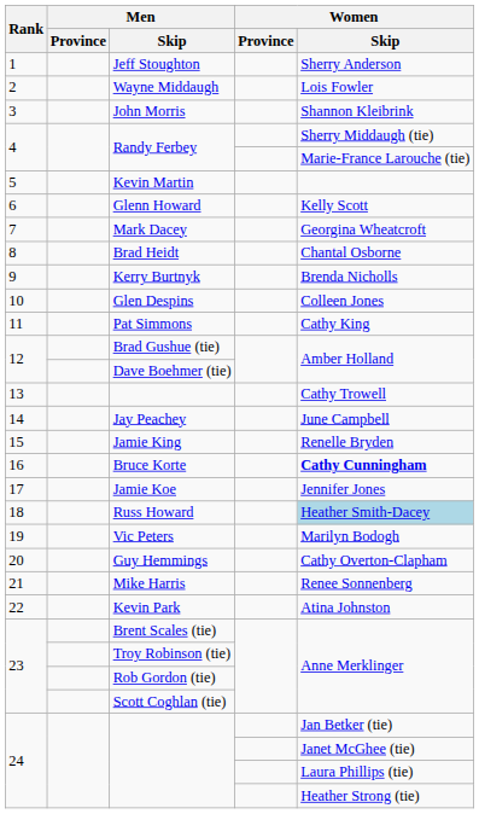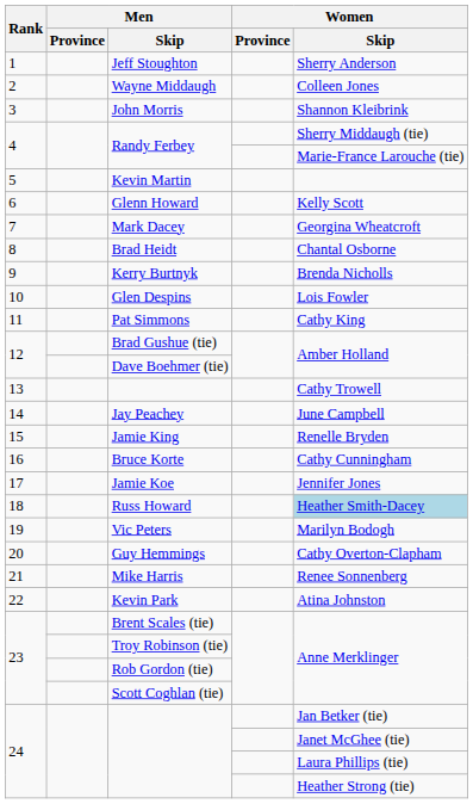Wayne Middaugh | Women / Skip: Lois Fowler -> Colleen Jones
Glen Despins | Women / Skip: Colleen Jones -> Lois Fowler
Bruce Korte | Women / Skip: bold -> normal
